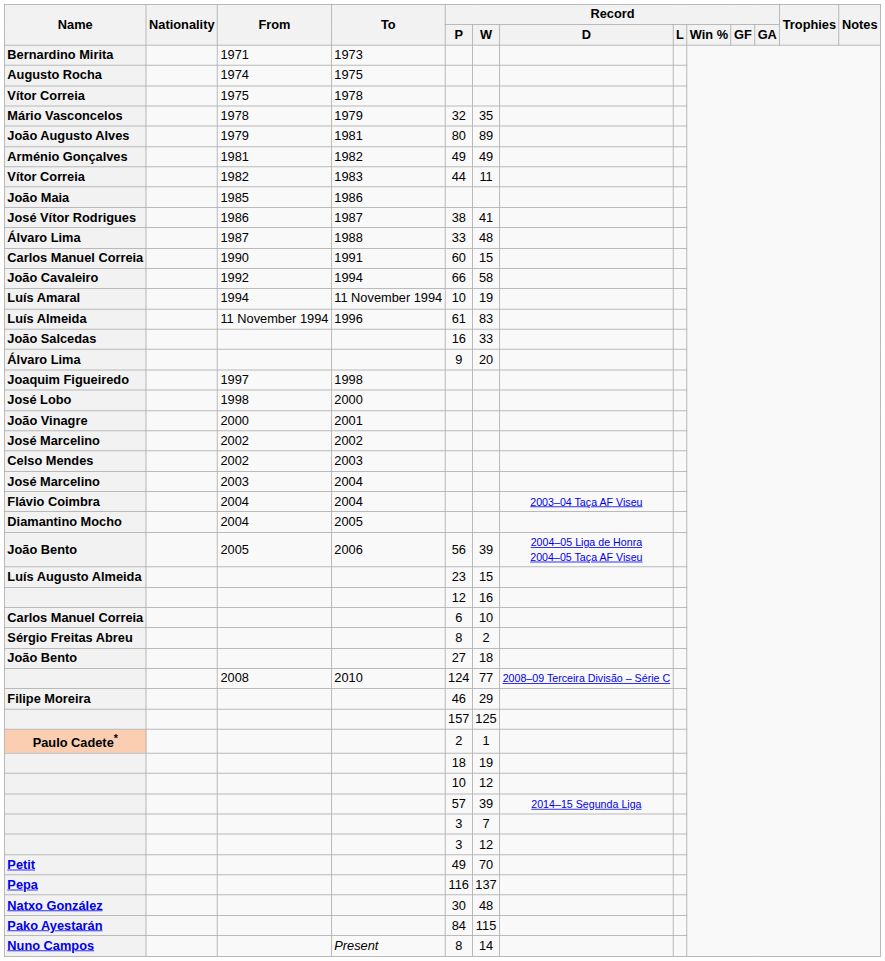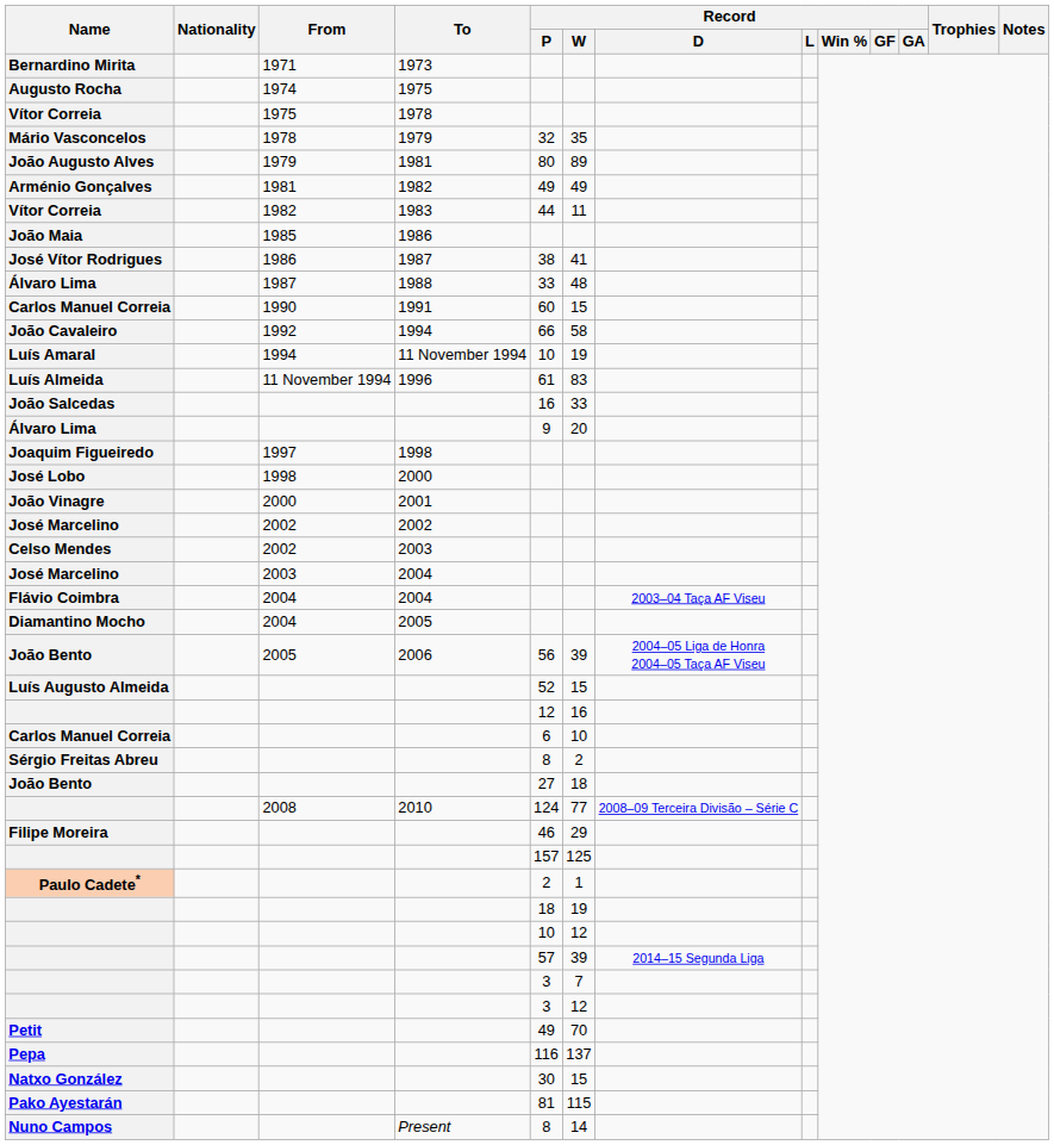Luís Augusto Almeida | Record / P: 23 -> 52
Natxo González | Record / W: 48 -> 15
Pako Ayestarán | Record / P: 84 -> 81
